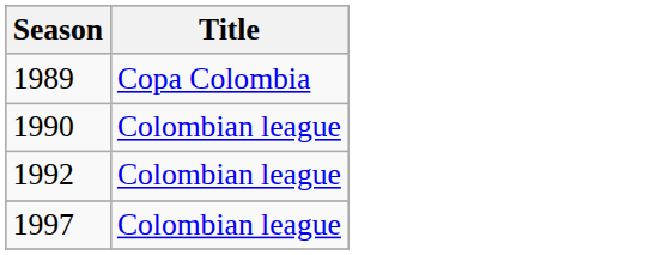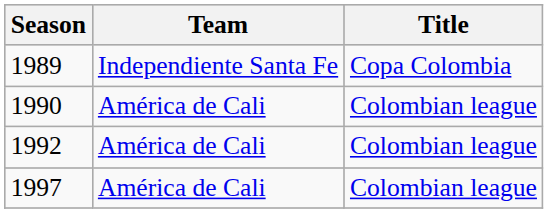+ column: Team | Independiente Santa Fe | América de Cali | América de Cali | América de Cali
